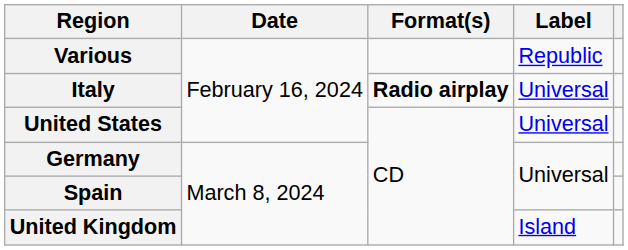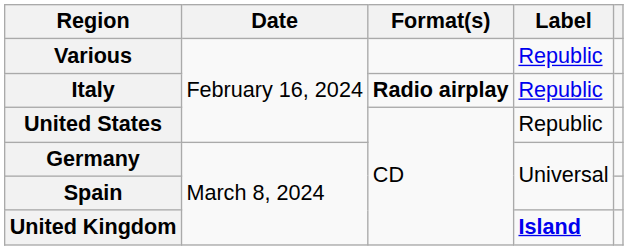Italy | Label: Universal -> Republic
United States | Label: Universal -> Republic
United Kingdom | Label: normal -> bold
